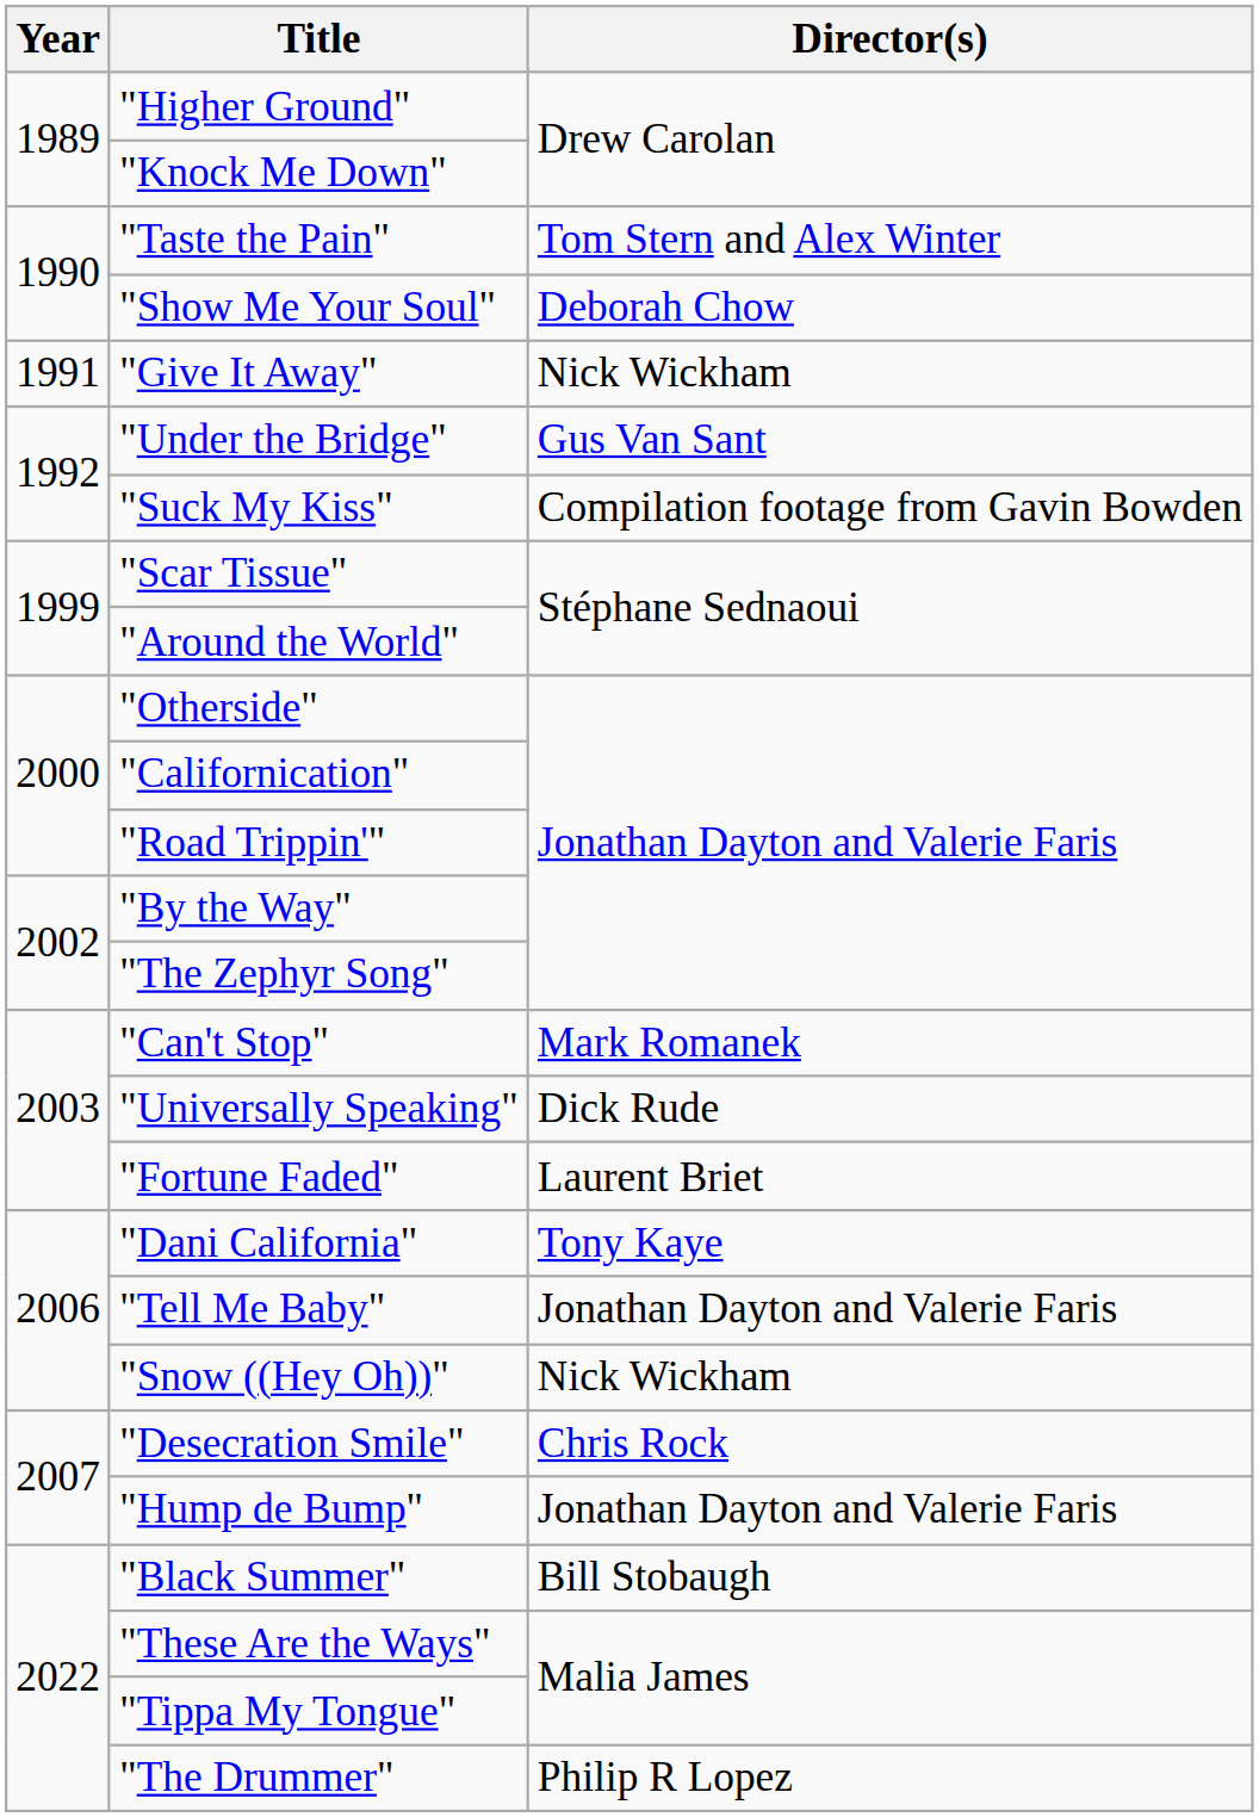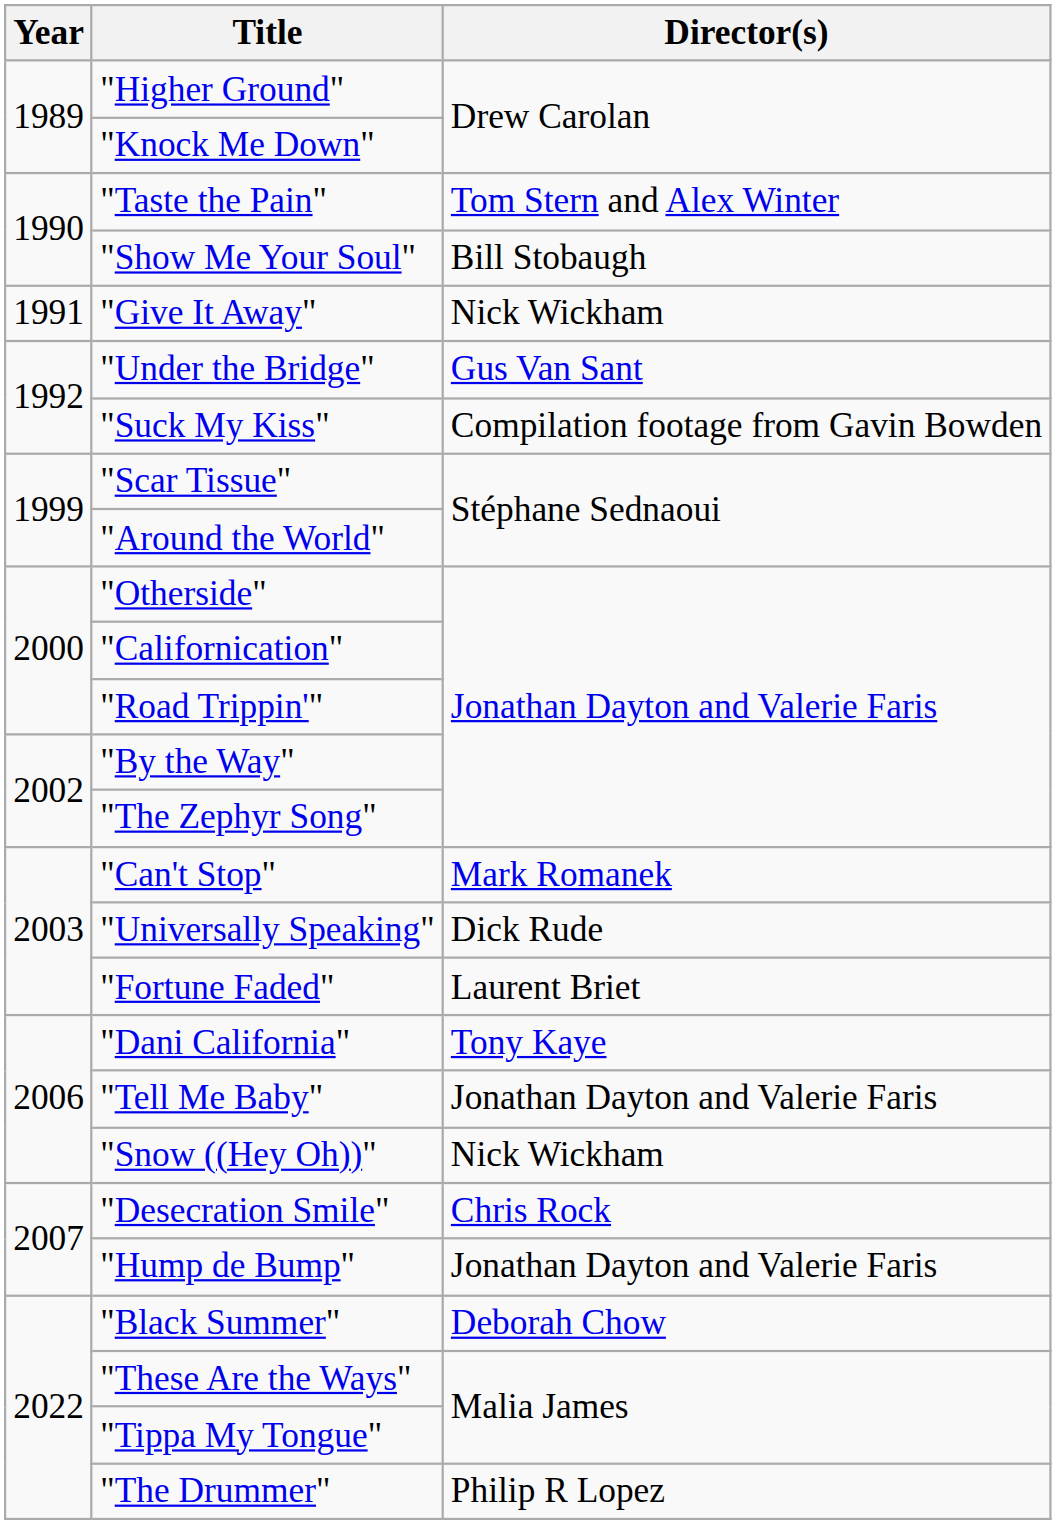"Show Me Your Soul" | Director(s): Deborah Chow -> Bill Stobaugh
"Black Summer" | Director(s): Bill Stobaugh -> Deborah Chow
